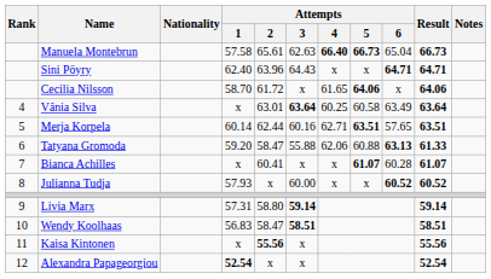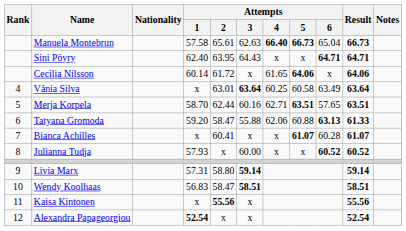Sini Pöyry | Attempts / 2: 63.96 -> 63.95
Cecilia Nilsson | Attempts / 1: 58.70 -> 60.14
Merja Korpela | Attempts / 1: 60.14 -> 58.70
